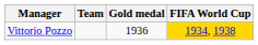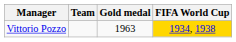Vittorio Pozzo | Gold medal: 1936 -> 1963
